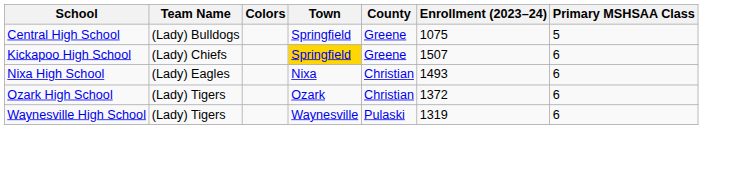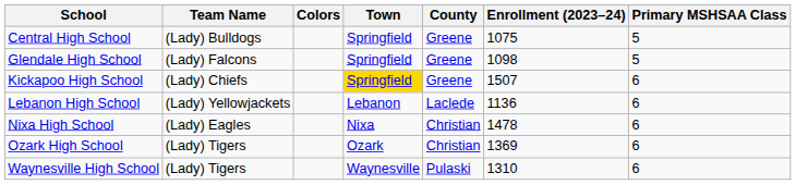+ row: Glendale High School | (Lady) Falcons | Springfield | Greene | 1098 | 5
+ row: Lebanon High School | (Lady) Yellowjackets | Lebanon | Laclede | 1136 | 6
Nixa High School | Enrollment (2023–24): 1493 -> 1478
Ozark High School | Enrollment (2023–24): 1372 -> 1369
Waynesville High School | Enrollment (2023–24): 1319 -> 1310
